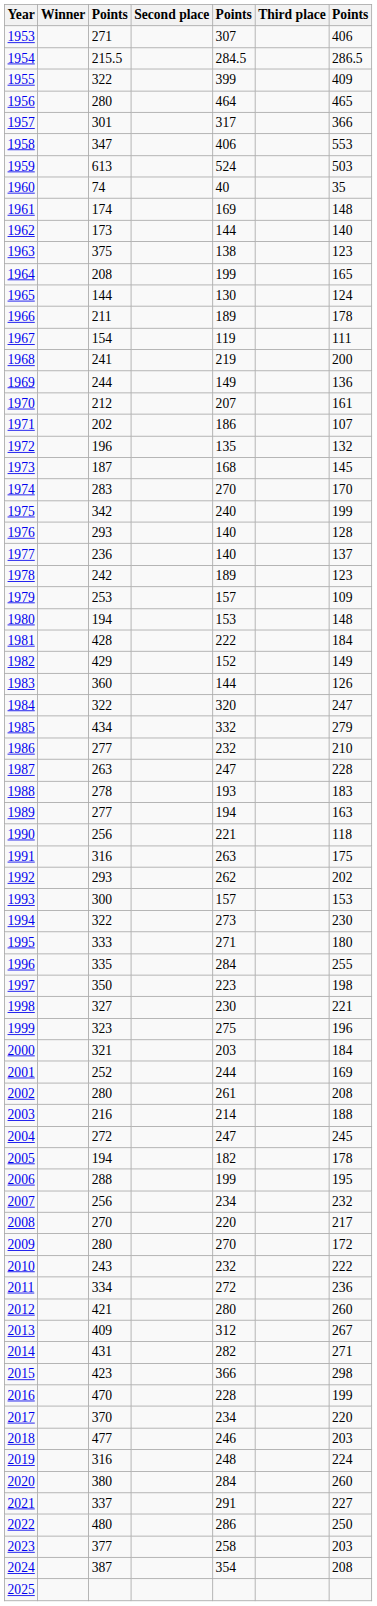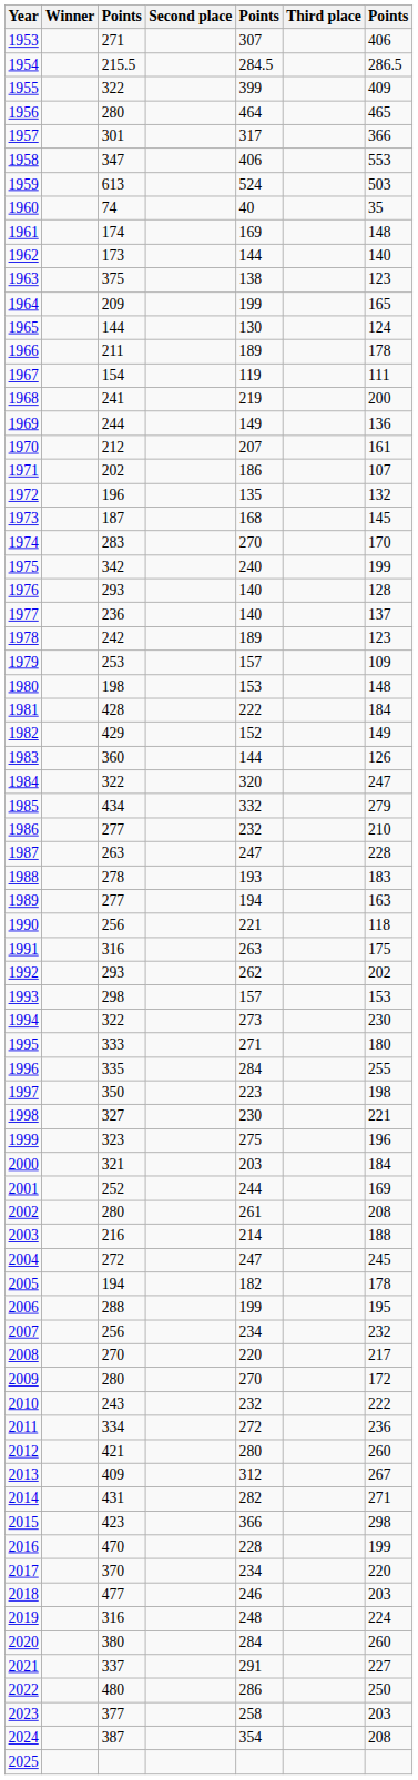1964 | column 3: 208 -> 209
1980 | column 3: 194 -> 198
1993 | column 3: 300 -> 298
